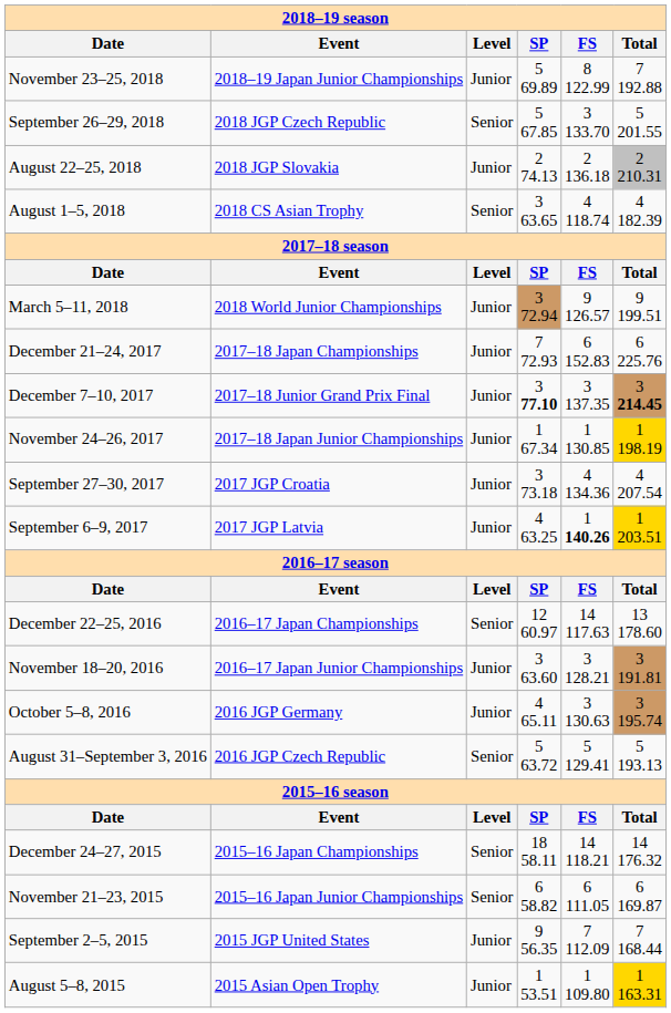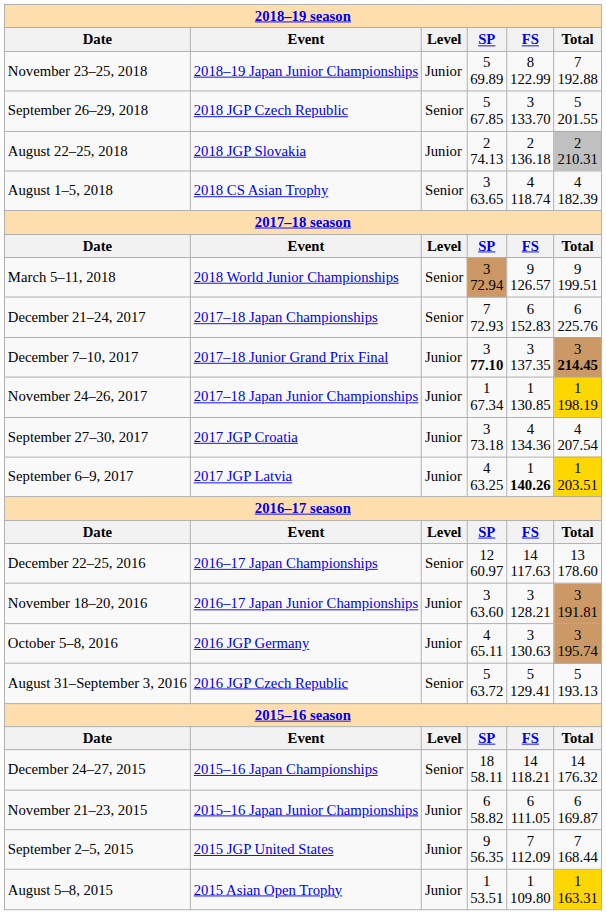March 5–11, 2018 | Level: Junior -> Senior
December 21–24, 2017 | Level: Junior -> Senior
November 21–23, 2015 | Level: Senior -> Junior
